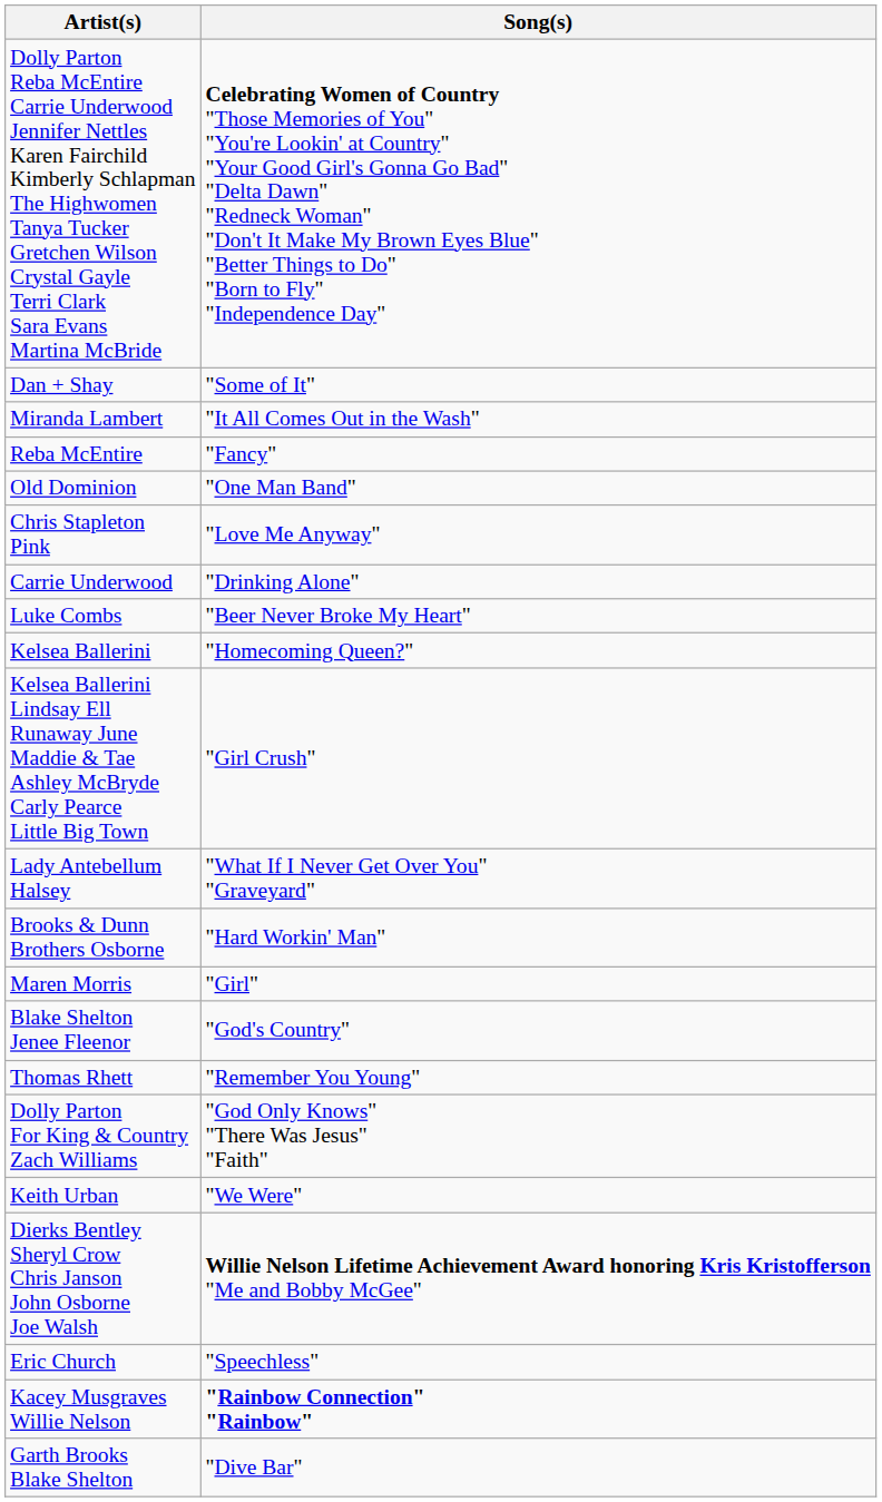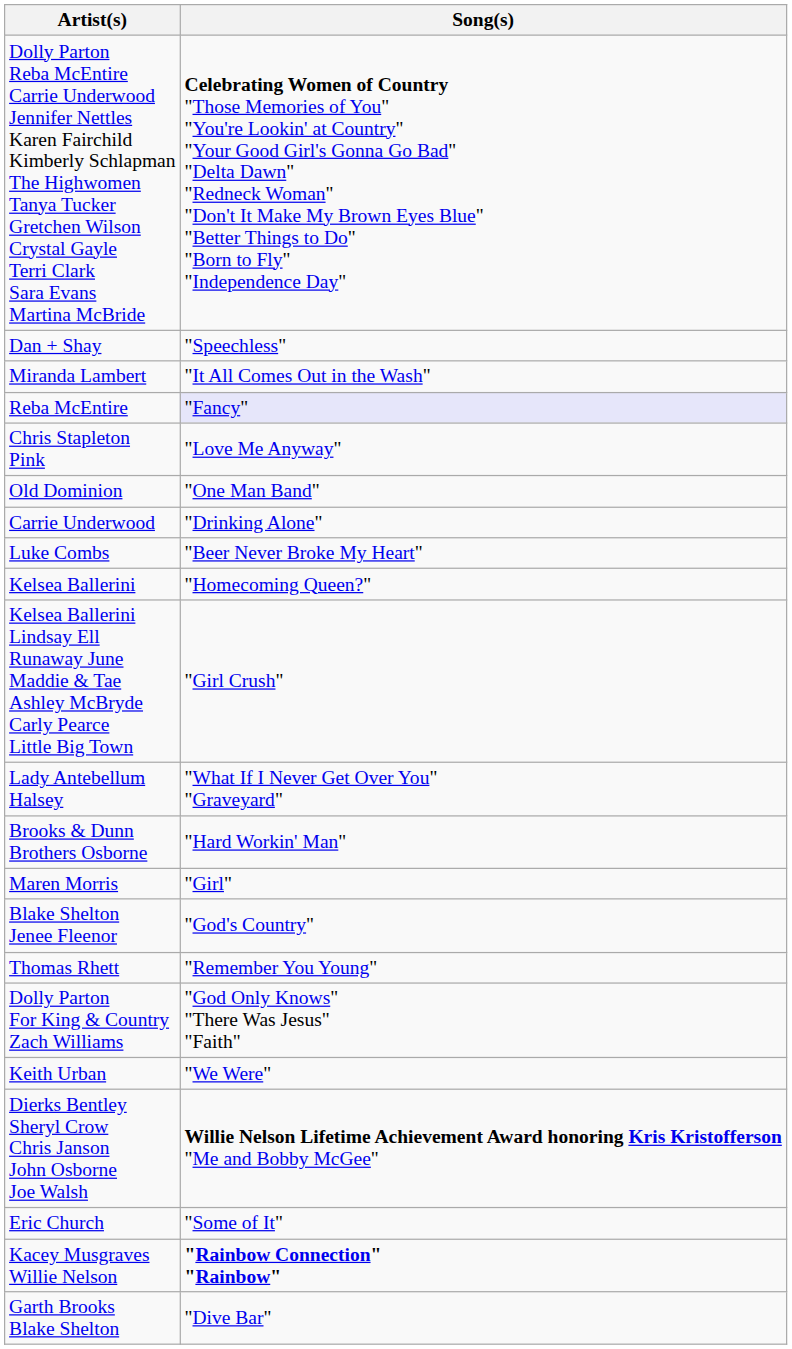Dan + Shay | Song(s): "Some of It" -> "Speechless"
Reba McEntire | Song(s): no background -> lavender background
rows swapped: Chris Stapleton Pink <-> Old Dominion
Eric Church | Song(s): "Speechless" -> "Some of It"
